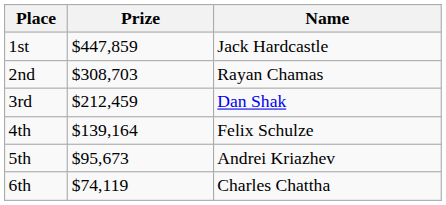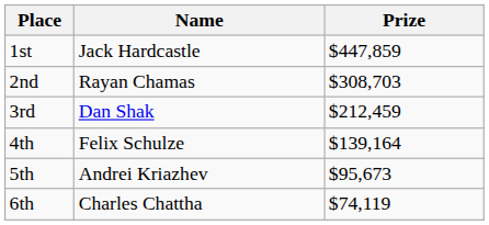columns swapped: Name <-> Prize
